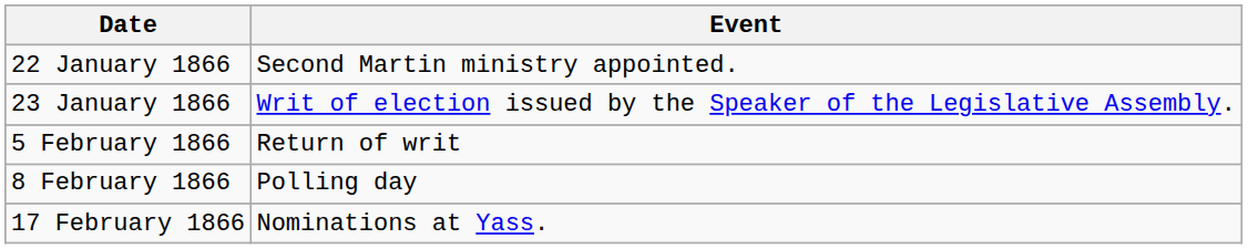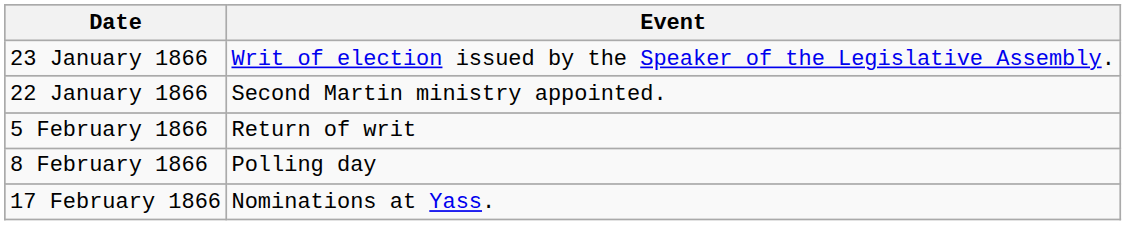rows swapped: 22 January 1866 <-> 23 January 1866
